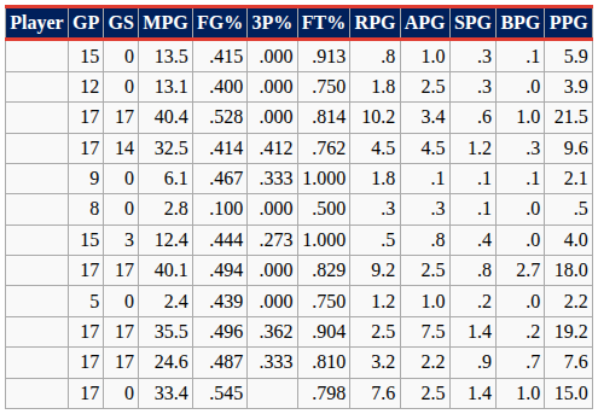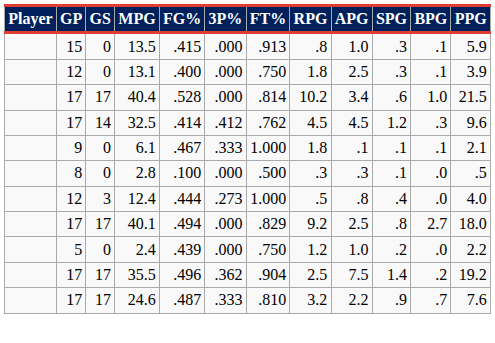13.1 | BPG: .0 -> .1
12.4 | GP: 15 -> 12
- row: 17 | 0 | 33.4 | .545 | .798 | 7.6 | 2.5 | 1.4 | 1.0 | 15.0
